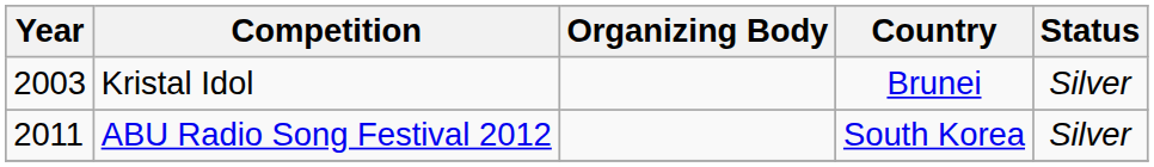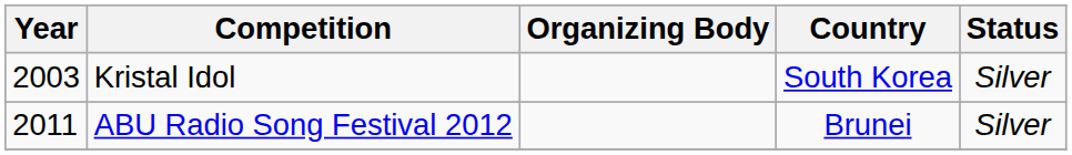Kristal Idol | Country: Brunei -> South Korea
ABU Radio Song Festival 2012 | Country: South Korea -> Brunei
